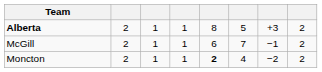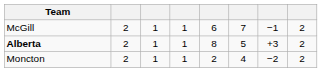rows swapped: Alberta <-> McGill
Moncton | column 5: bold -> normal
